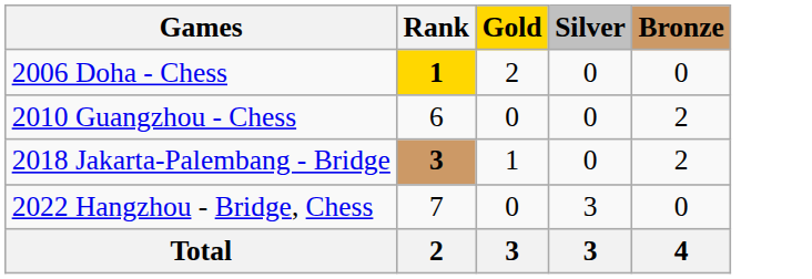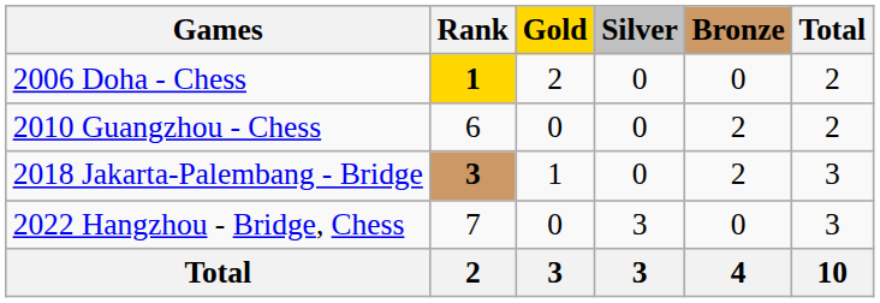+ column: Total | 2 | 2 | 3 | 3 | 10
